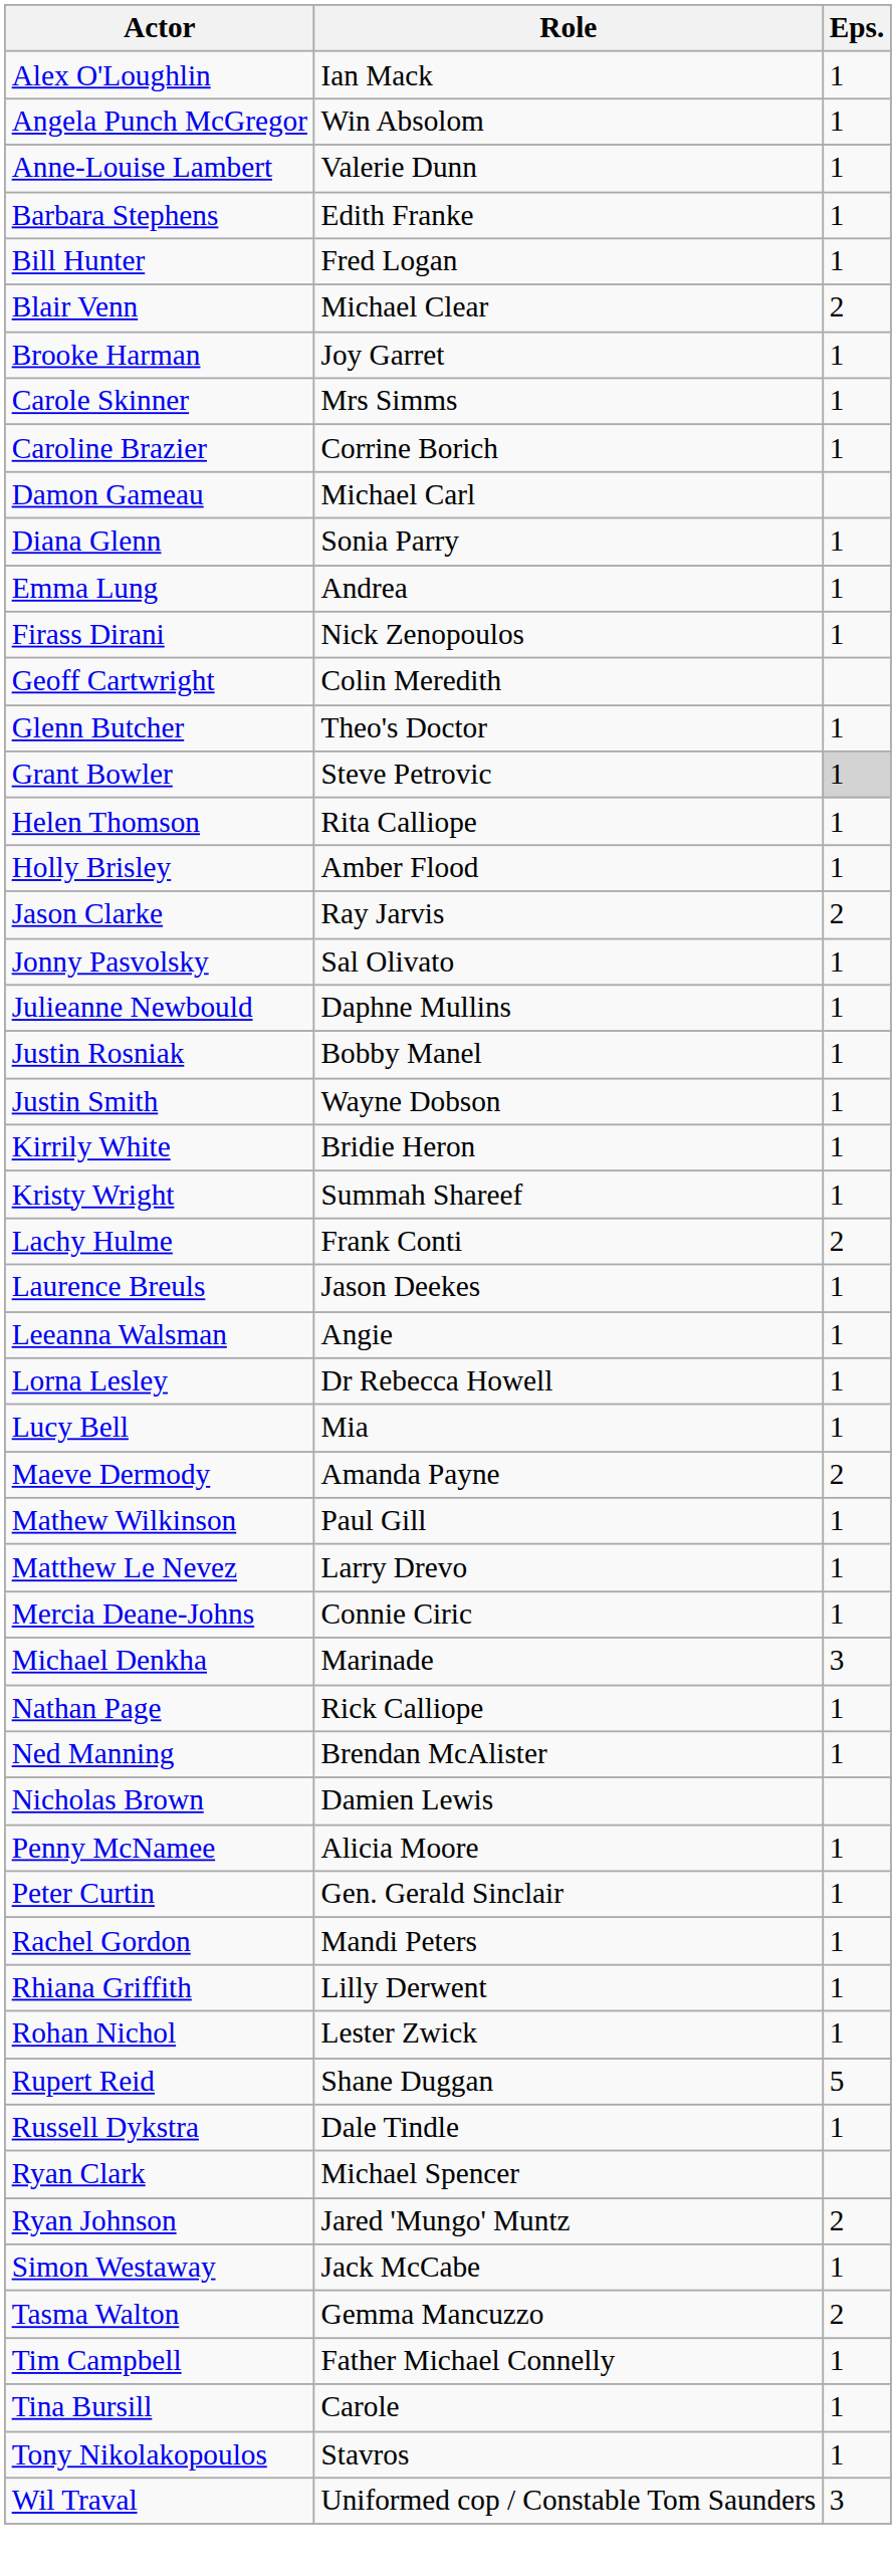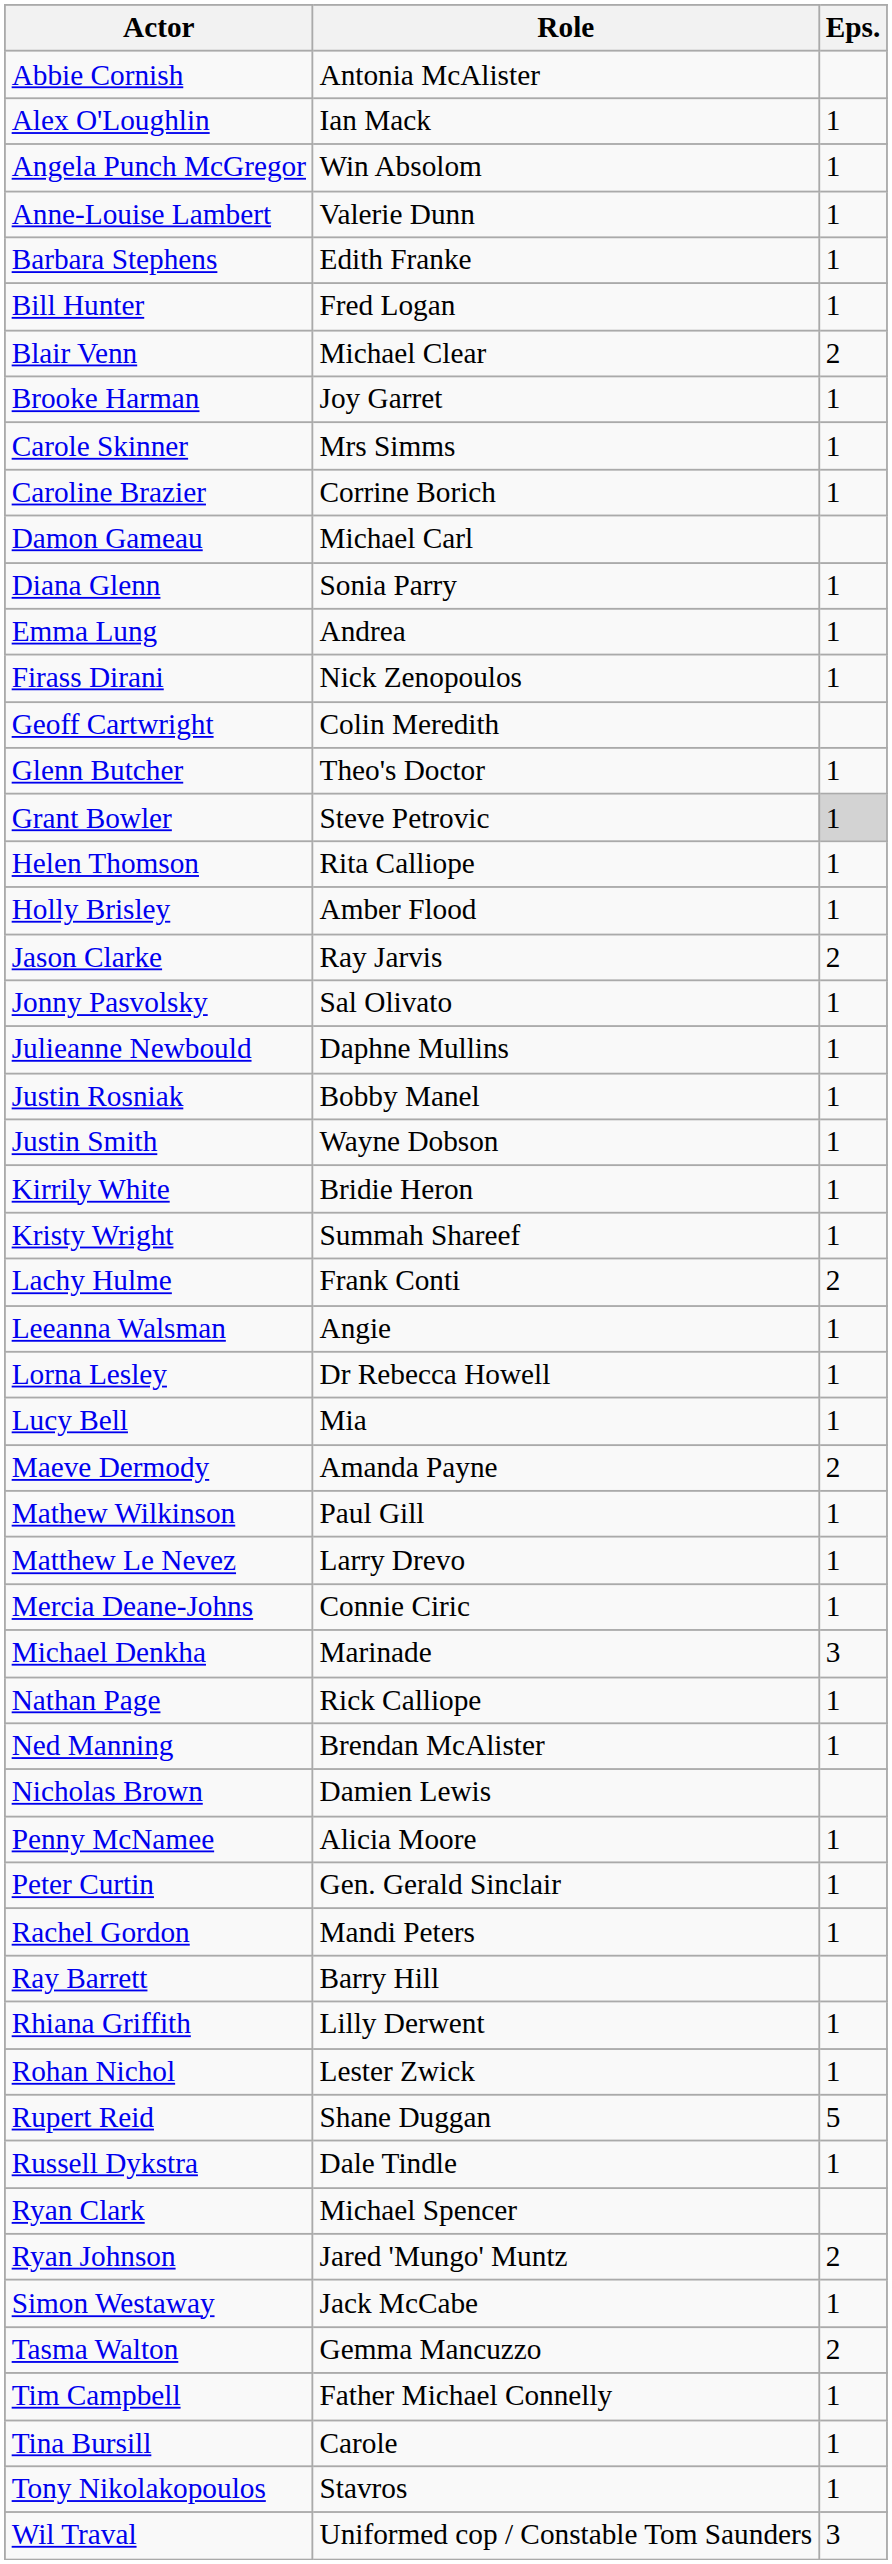+ row: Abbie Cornish | Antonia McAlister
- row: Laurence Breuls | Jason Deekes | 1
+ row: Ray Barrett | Barry Hill
